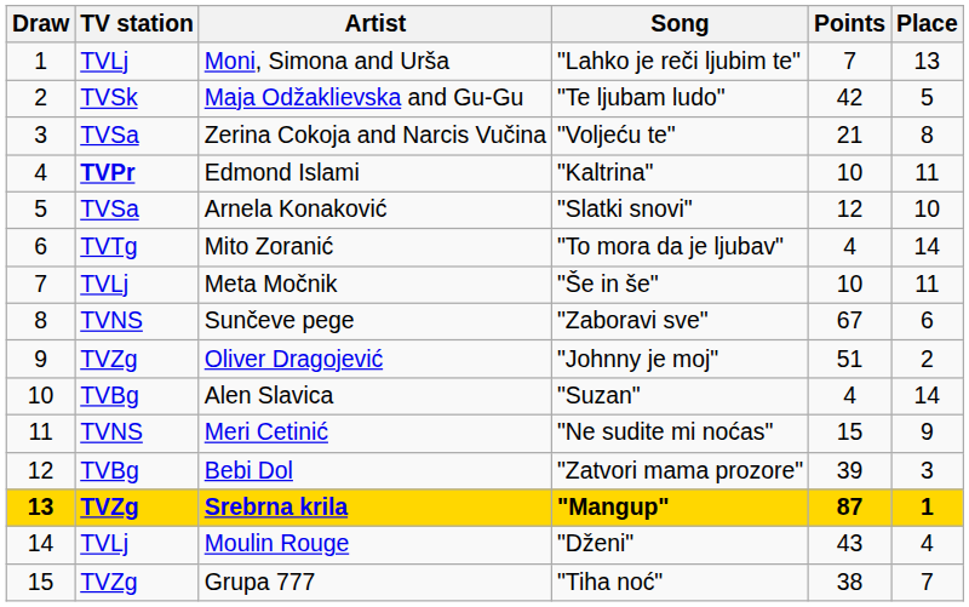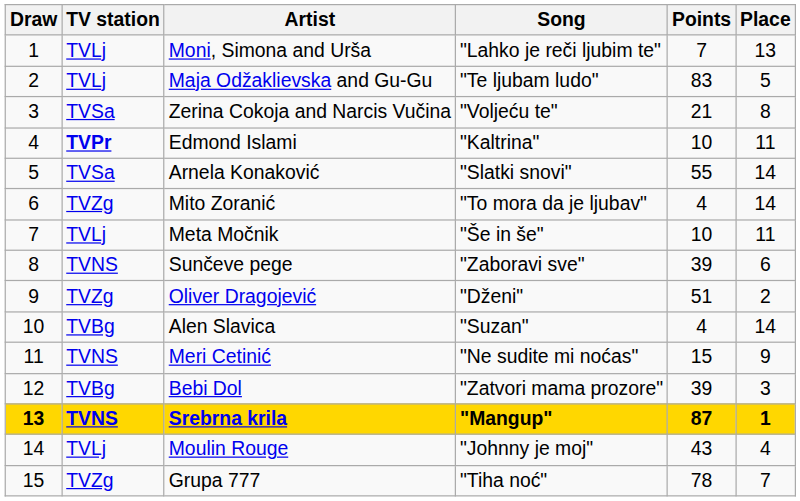Maja Odžaklievska and Gu-Gu | TV station: TVSk -> TVLj
Maja Odžaklievska and Gu-Gu | Points: 42 -> 83
Arnela Konaković | Points: 12 -> 55
Arnela Konaković | Place: 10 -> 14
Mito Zoranić | TV station: TVTg -> TVZg
Sunčeve pege | Points: 67 -> 39
Oliver Dragojević | Song: "Johnny je moj" -> "Dženi"
Srebrna krila | TV station: TVZg -> TVNS
Moulin Rouge | Song: "Dženi" -> "Johnny je moj"
Grupa 777 | Points: 38 -> 78
